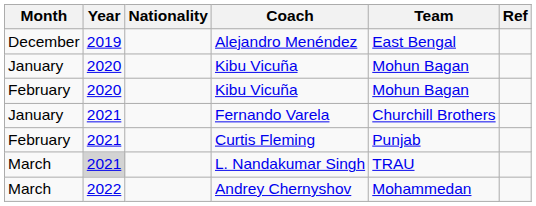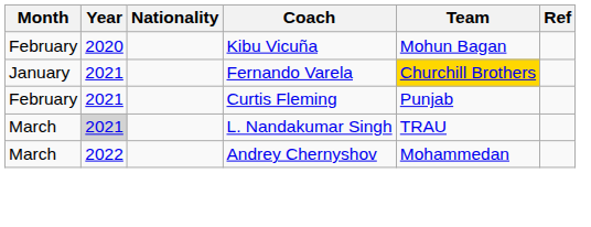- row: December | 2019 | Alejandro Menéndez | East Bengal
- row: January | 2020 | Kibu Vicuña | Mohun Bagan
Fernando Varela | Team: no background -> gold background
